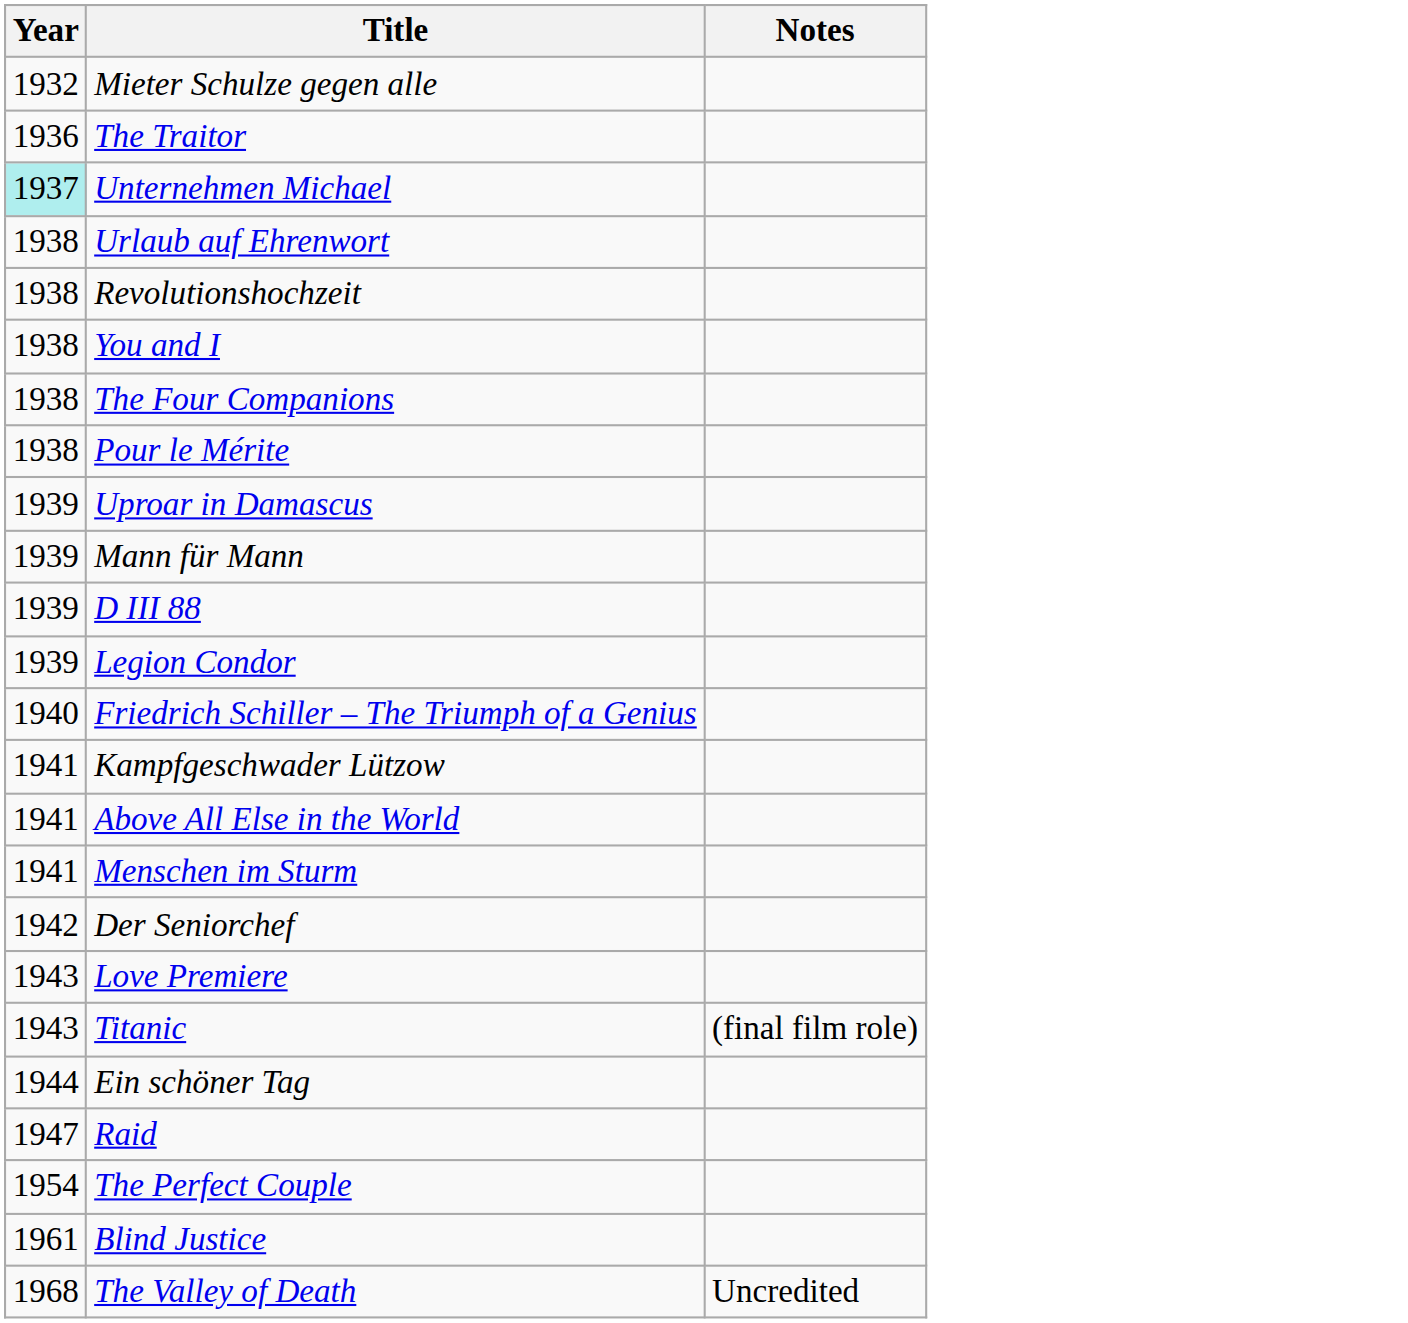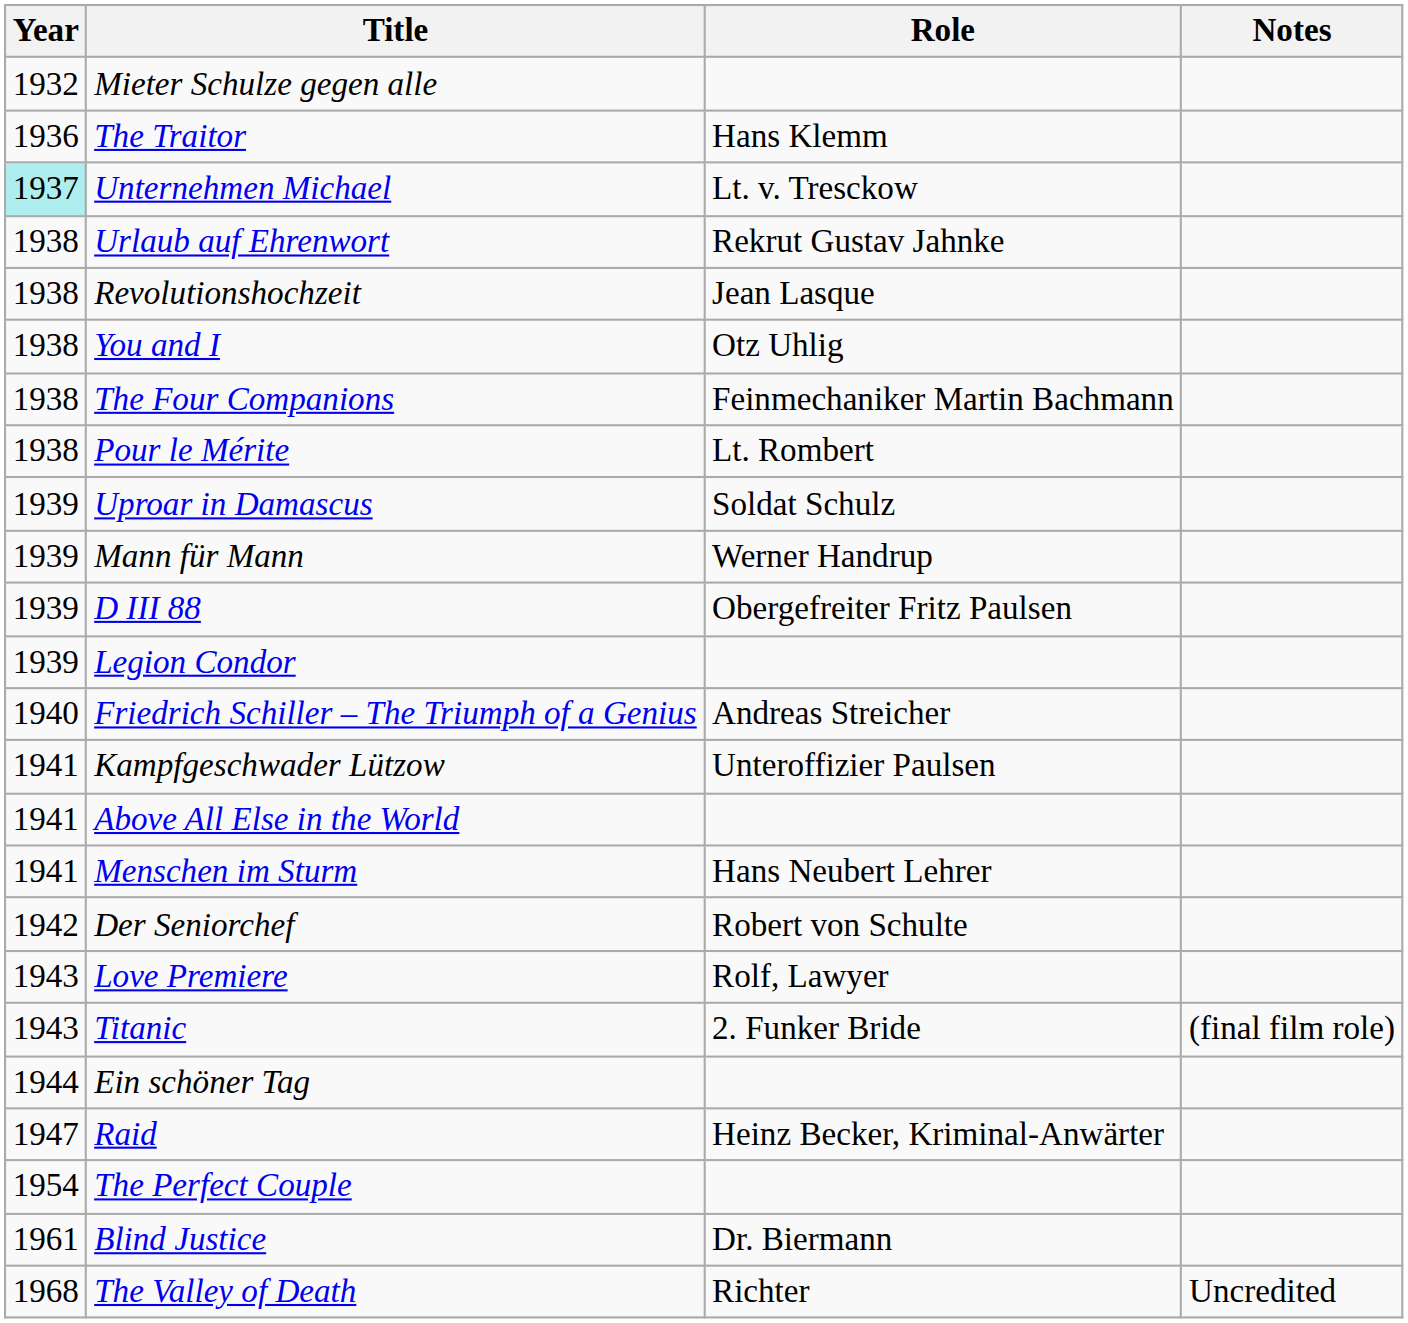+ column: Role | Hans Klemm | Lt. v. Tresckow | Rekrut Gustav Jahnke | Jean Lasque | Otz Uhlig | Feinmechaniker Martin Bachmann | Lt. Rombert | Soldat Schulz | Werner Handrup | Obergefreiter Fritz Paulsen | Andreas Streicher | Unteroffizier Paulsen | Hans Neubert Lehrer | Robert von Schulte | Rolf, Lawyer | 2. Funker Bride | Heinz Becker, Kriminal-Anwärter | Dr. Biermann | Richter
